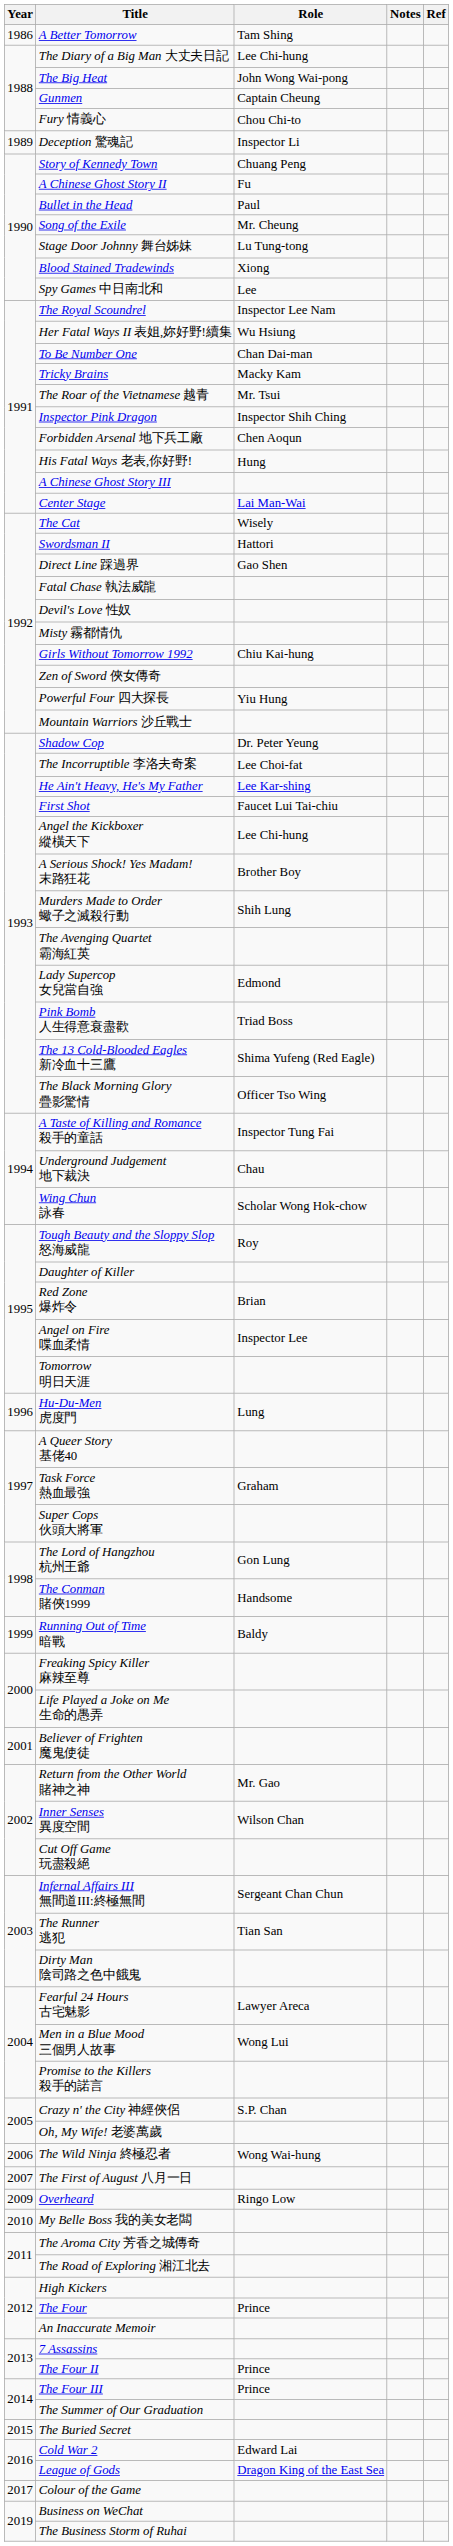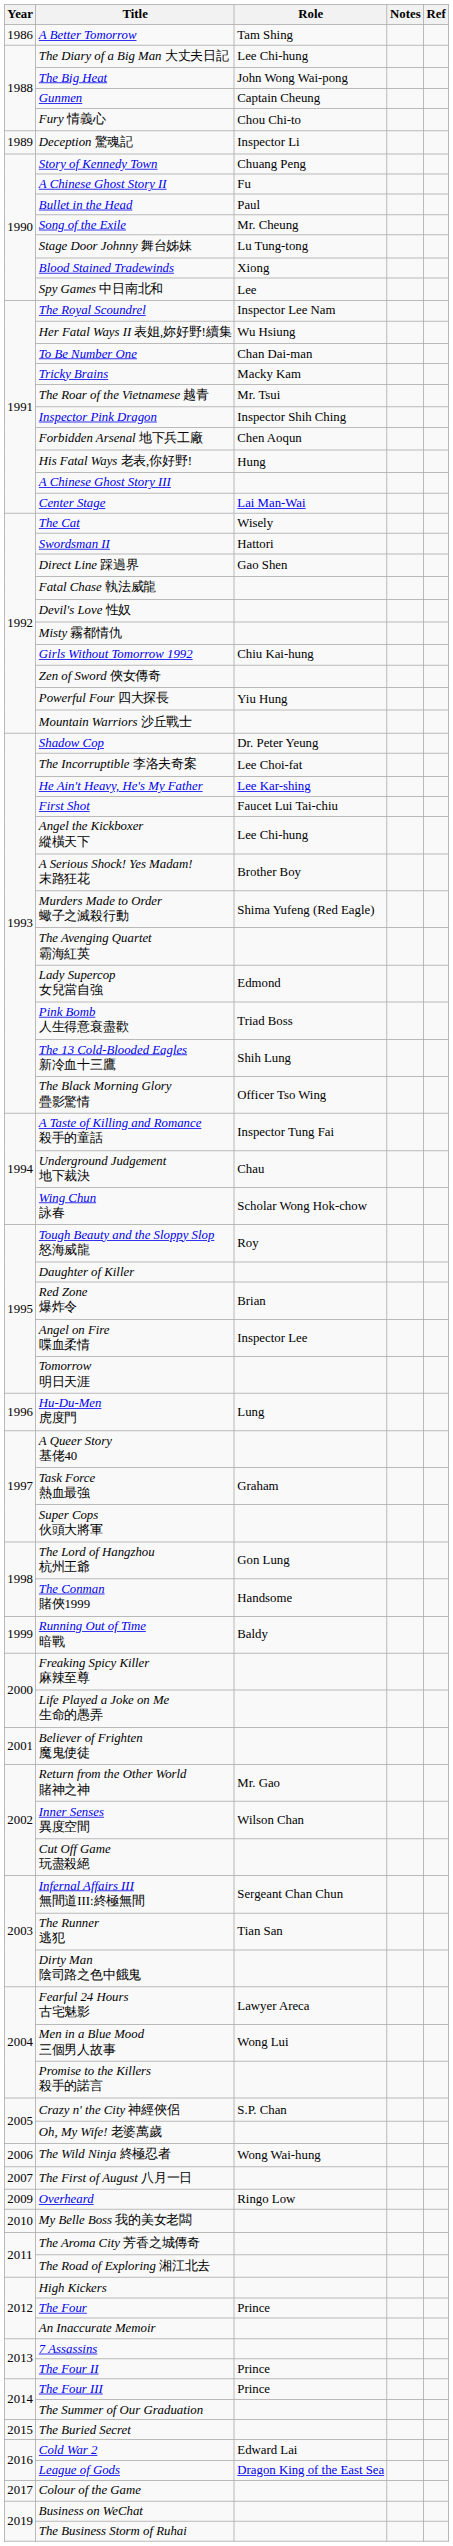Murders Made to Order 蠍子之滅殺行動 | Role: Shih Lung -> Shima Yufeng (Red Eagle)
The 13 Cold-Blooded Eagles 新冷血十三鷹 | Role: Shima Yufeng (Red Eagle) -> Shih Lung
